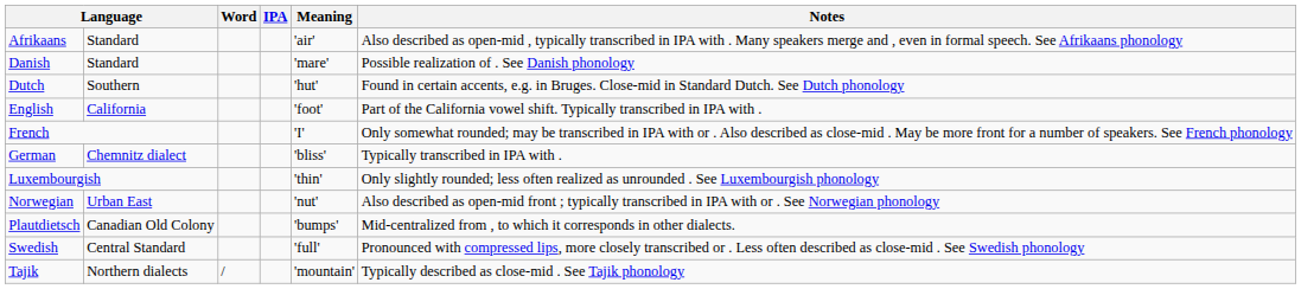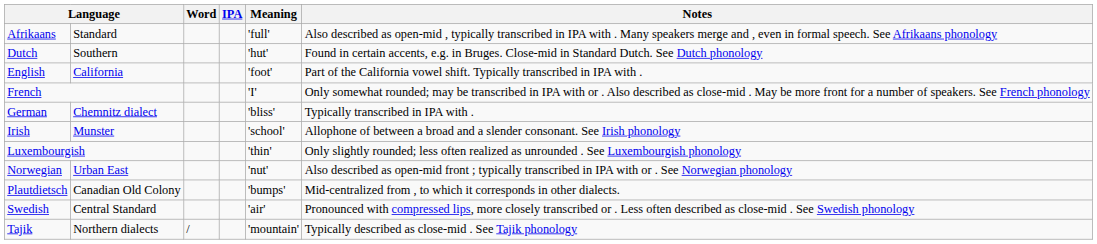Afrikaans | Meaning: 'air' -> 'full'
- row: Danish | Standard | 'mare' | Possible realization of . See Danish phonology
+ row: Irish | Munster | 'school' | Allophone of between a broad and a slender consonant. See Irish phonology
Swedish | Meaning: 'full' -> 'air'
